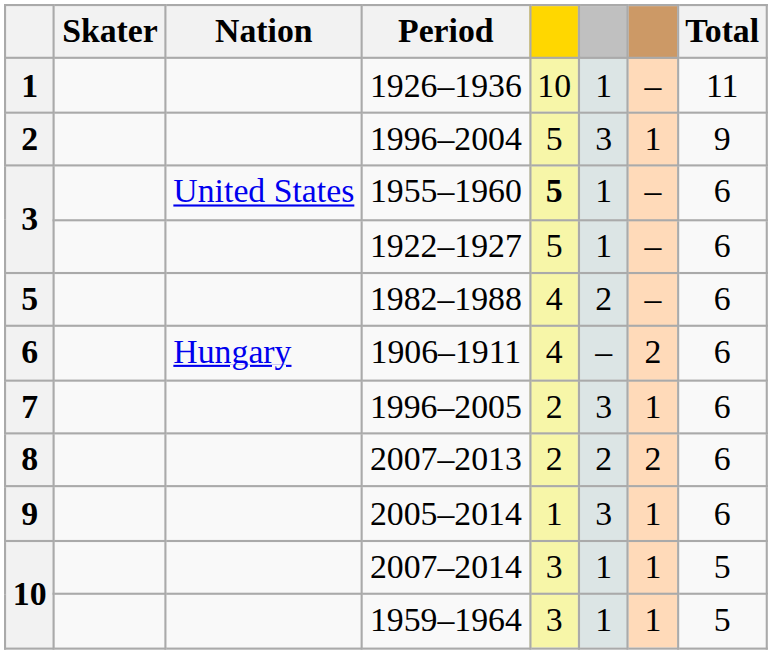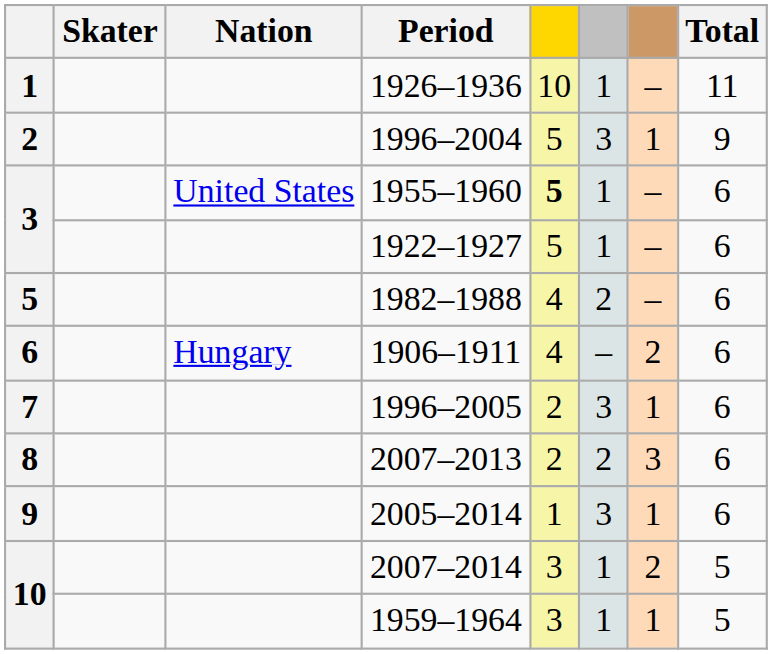2007–2013 | column 7: 2 -> 3
2007–2014 | column 7: 1 -> 2
